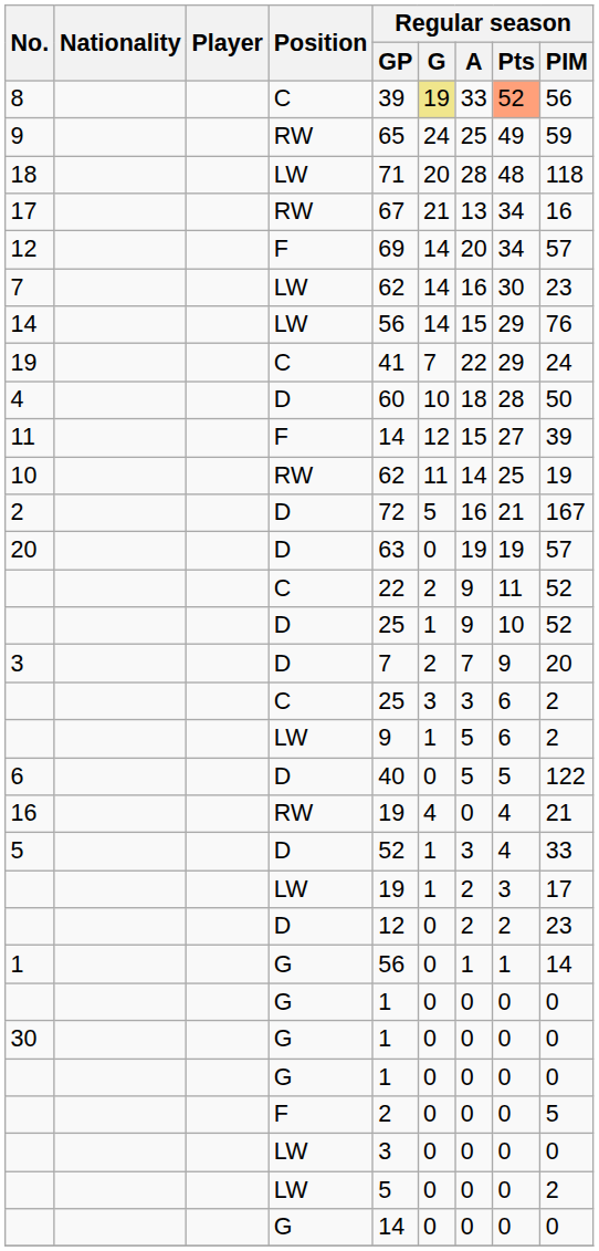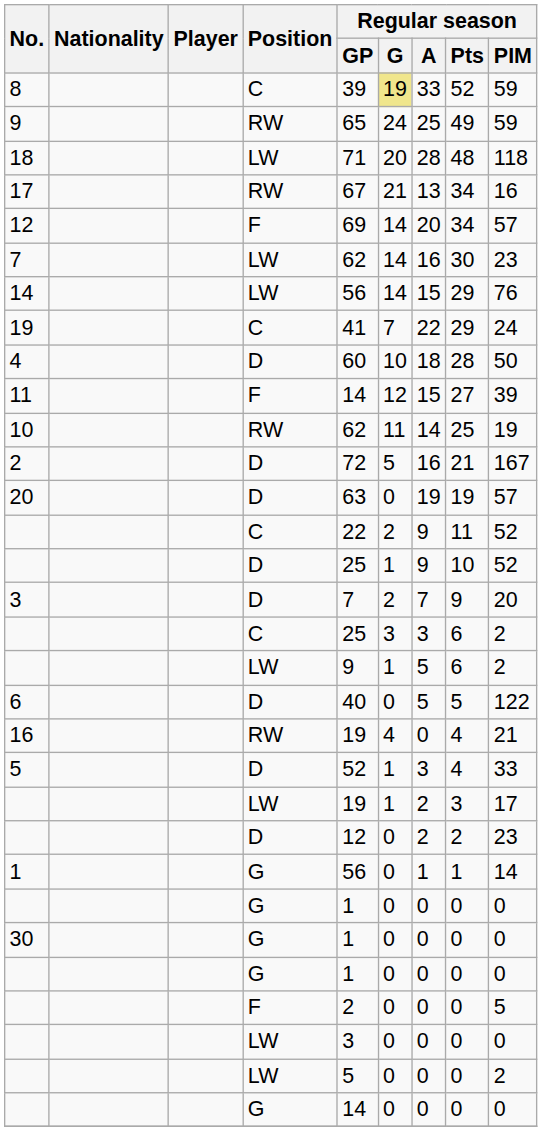8 | Regular season / Pts: lightsalmon background -> no background
8 | Regular season / PIM: 56 -> 59
